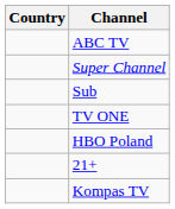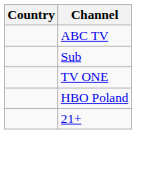- row: Super Channel
- row: Kompas TV
